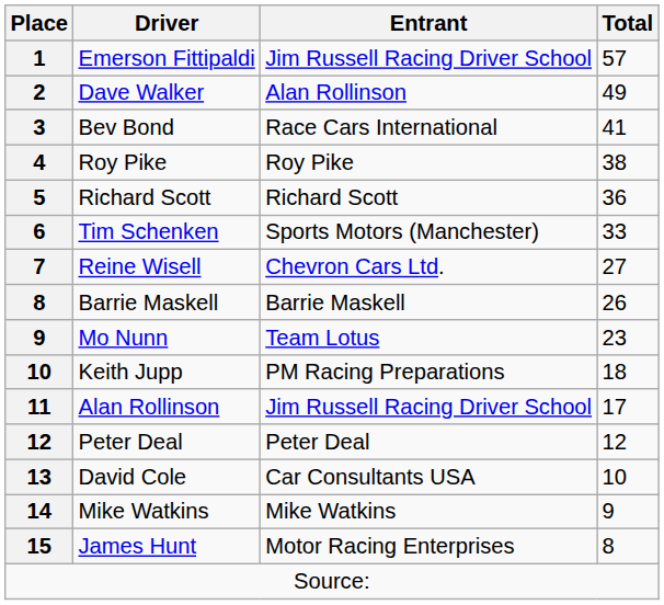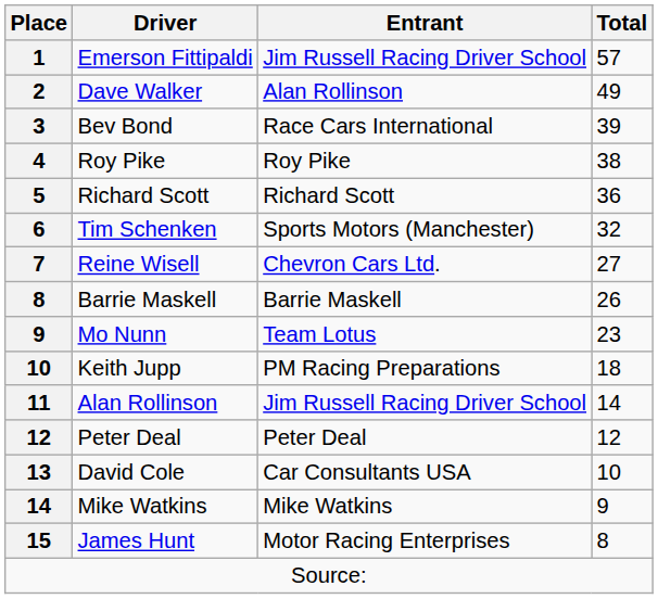3 | Total: 41 -> 39
6 | Total: 33 -> 32
11 | Total: 17 -> 14
